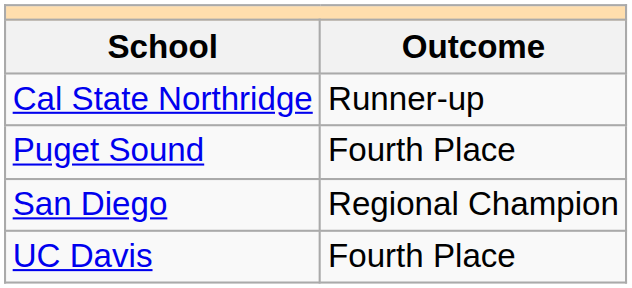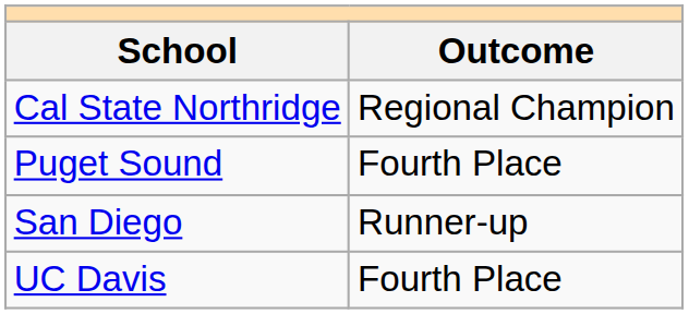Cal State Northridge | Outcome: Runner-up -> Regional Champion
San Diego | Outcome: Regional Champion -> Runner-up
